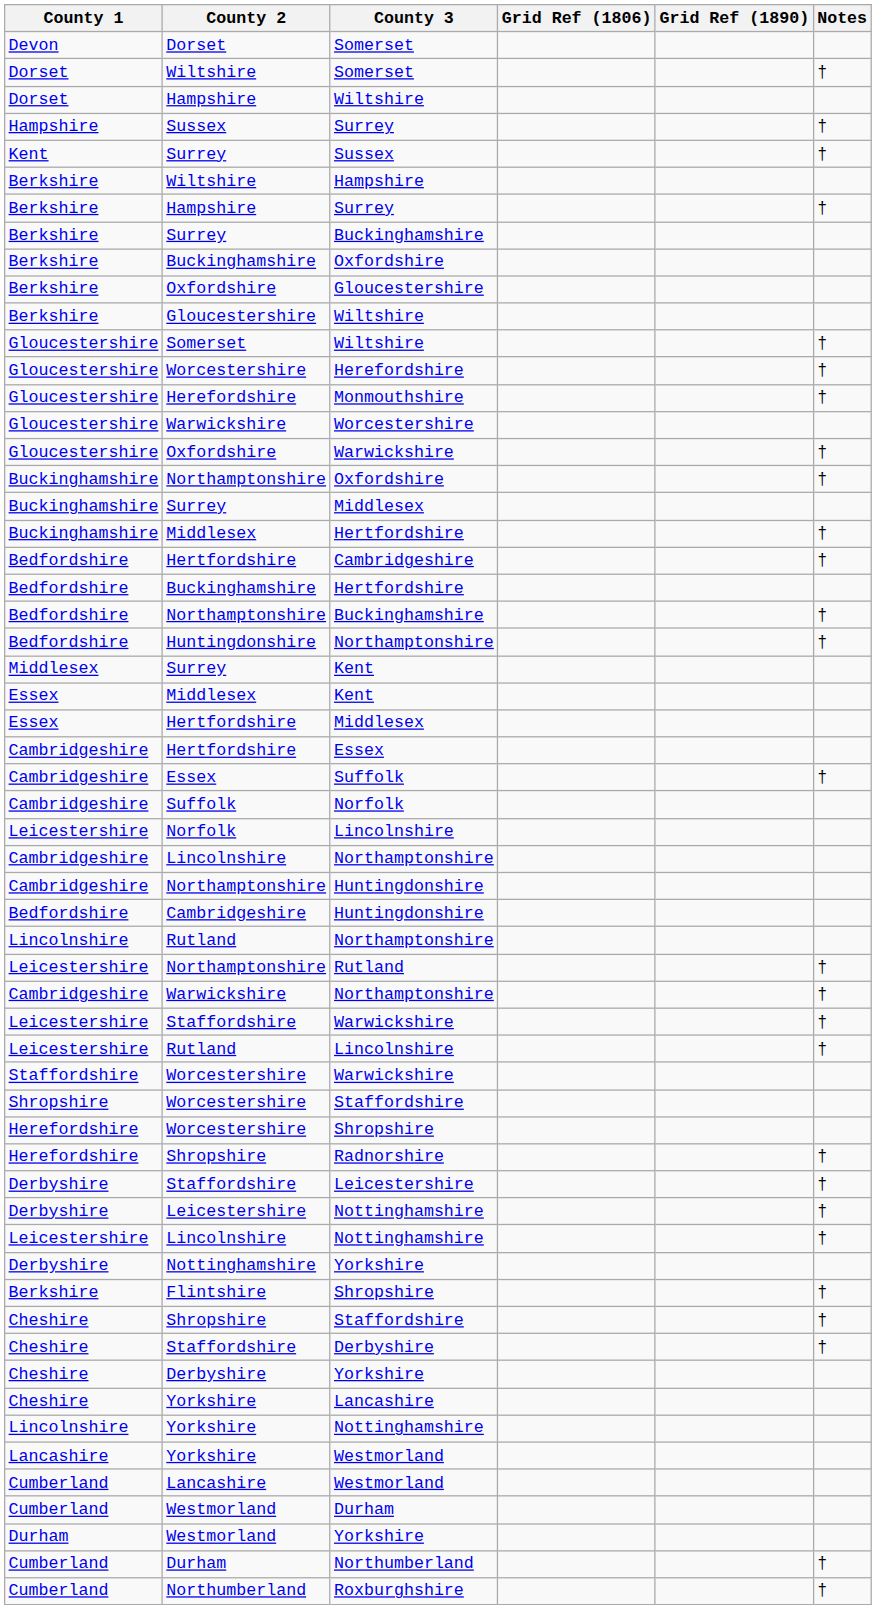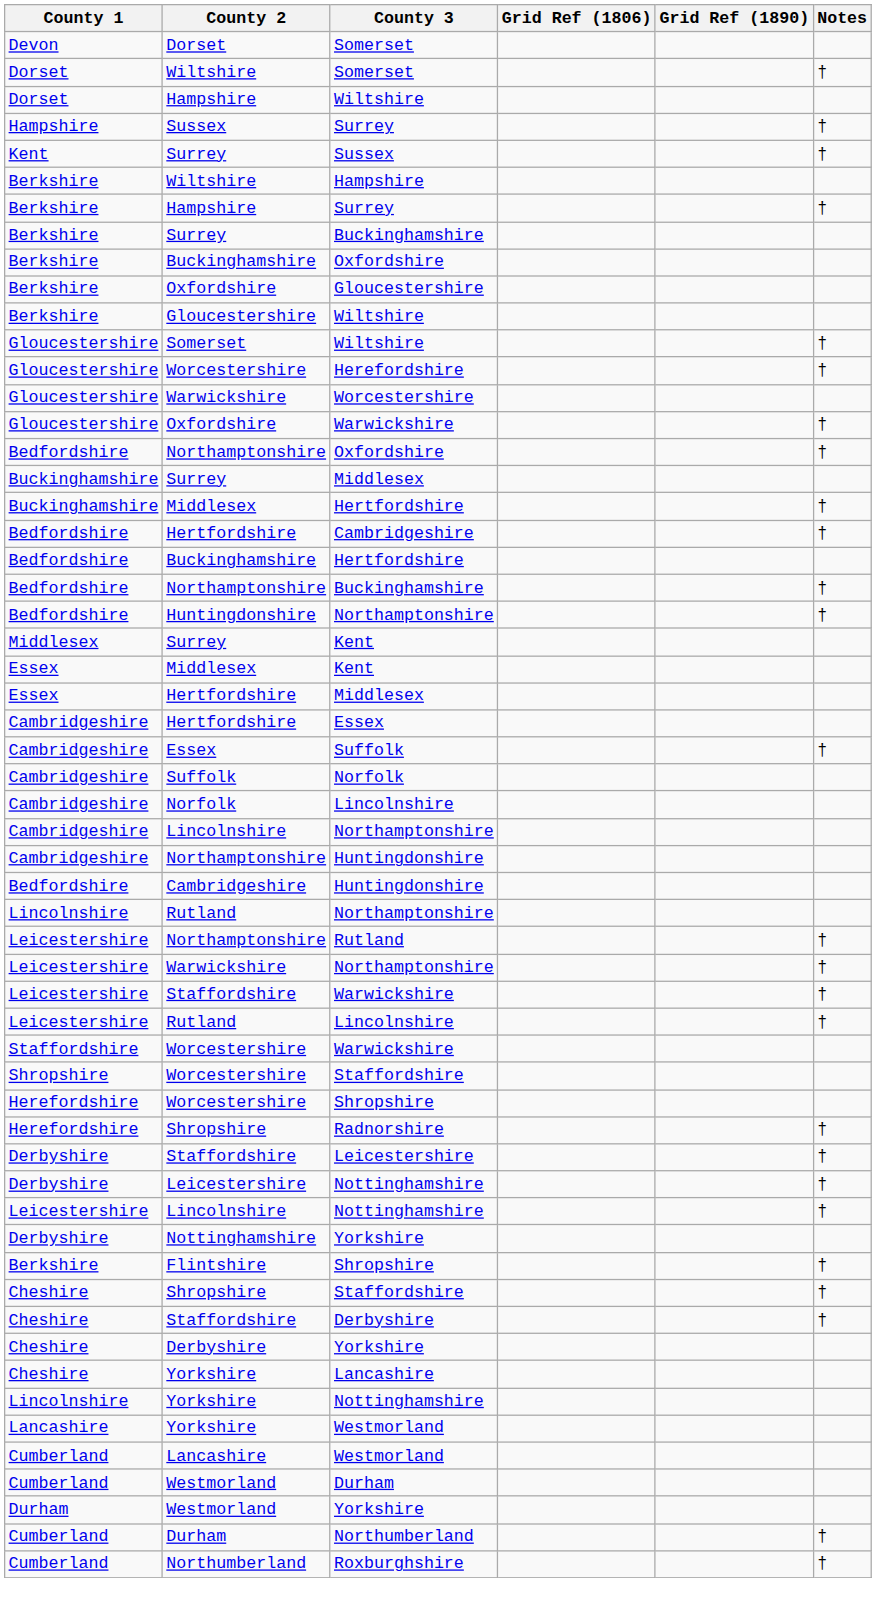- row: Gloucestershire | Herefordshire | Monmouthshire | †
Northamptonshire / Oxfordshire | County 1: Buckinghamshire -> Bedfordshire
Norfolk / Lincolnshire | County 1: Leicestershire -> Cambridgeshire
Warwickshire / Northamptonshire | County 1: Cambridgeshire -> Leicestershire
